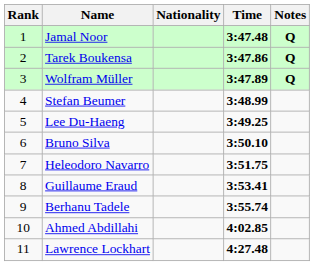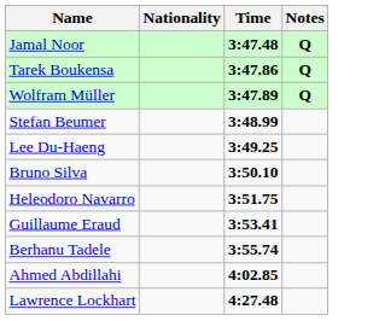- column: Rank | 1 | 2 | 3 | 4 | 5 | 6 | 7 | 8 | 9 | 10 | 11
